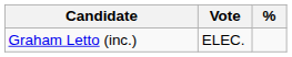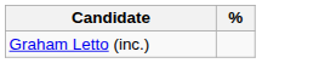- column: Vote | ELEC.
